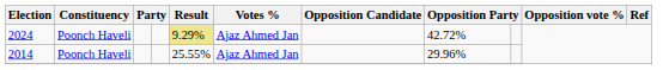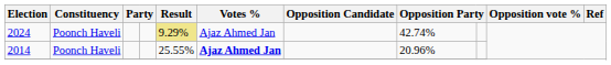2024 | column 8: 42.72% -> 42.74%
2014 | Votes %: normal -> bold
2014 | column 8: 29.96% -> 20.96%
